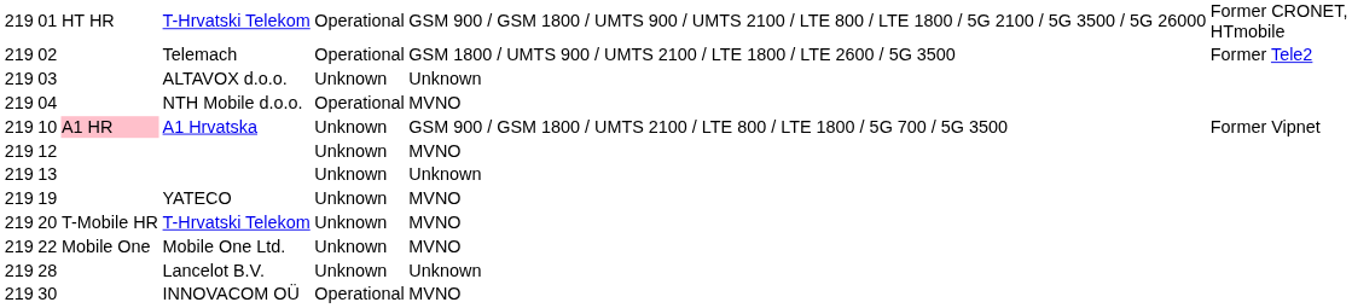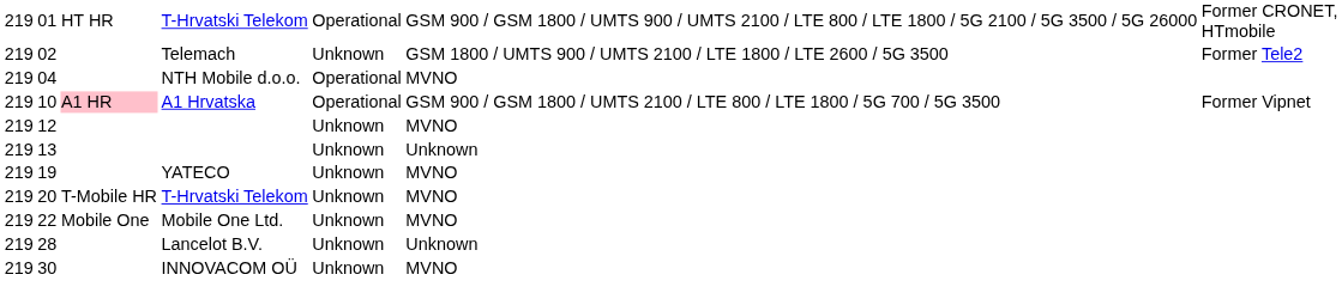Telemach | column 5: Operational -> Unknown
- row: 219 | 03 | ALTAVOX d.o.o. | Unknown | Unknown
A1 Hrvatska | column 5: Unknown -> Operational
INNOVACOM OÜ | column 5: Operational -> Unknown
